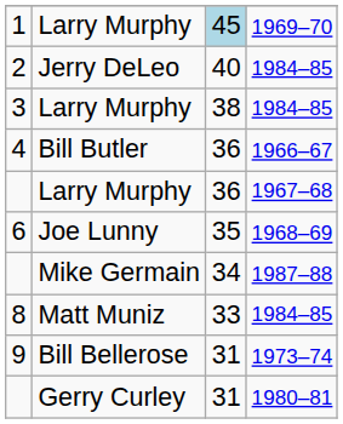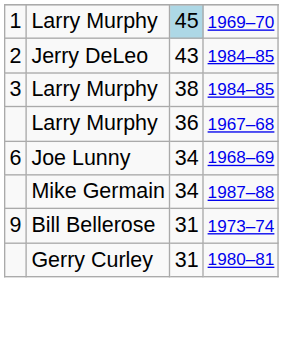2 | column 3: 40 -> 43
- row: 4 | Bill Butler | 36 | 1966–67
6 | column 3: 35 -> 34
- row: 8 | Matt Muniz | 33 | 1984–85
